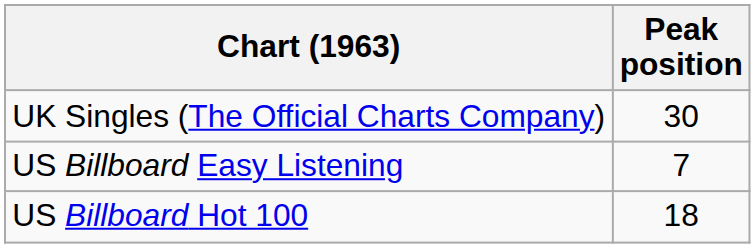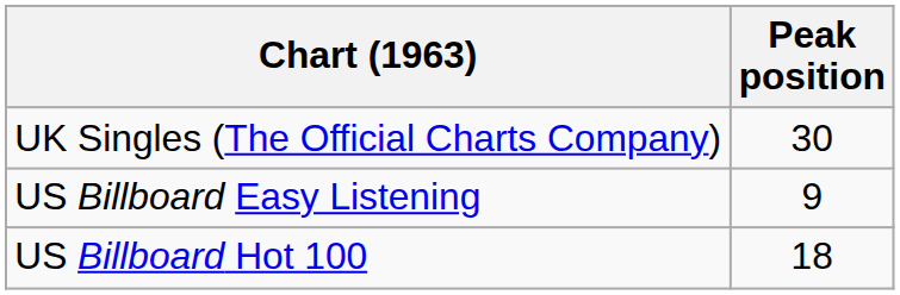US Billboard Easy Listening | Peak position: 7 -> 9
